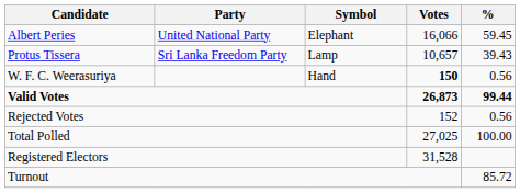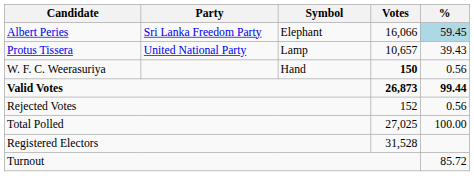Albert Peries | Party: United National Party -> Sri Lanka Freedom Party
Albert Peries | %: no background -> lightblue background
Protus Tissera | Party: Sri Lanka Freedom Party -> United National Party
